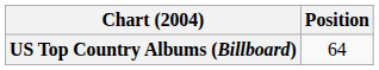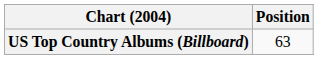US Top Country Albums (Billboard) | Position: 64 -> 63
